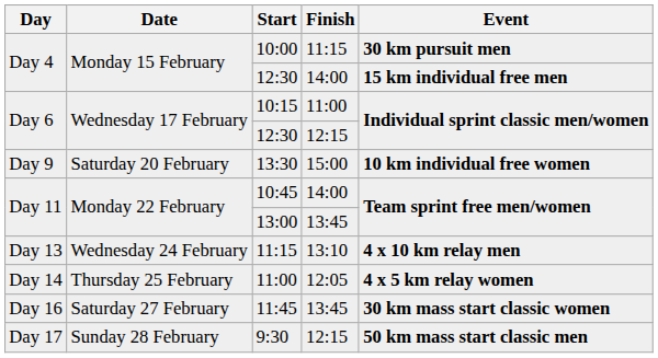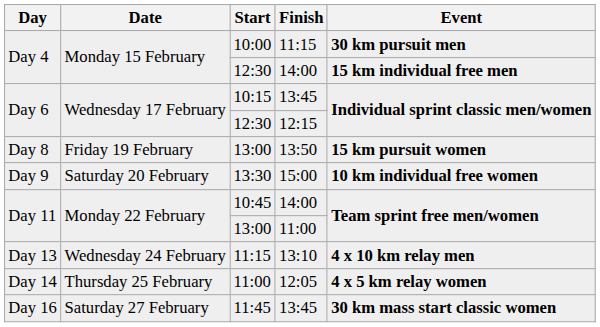10:15 | Finish: 11:00 -> 13:45
+ row: Day 8 | Friday 19 February | 13:00 | 13:50 | 15 km pursuit women
Day 11 / 13:00 | Finish: 13:45 -> 11:00
- row: Day 17 | Sunday 28 February | 9:30 | 12:15 | 50 km mass start classic men
